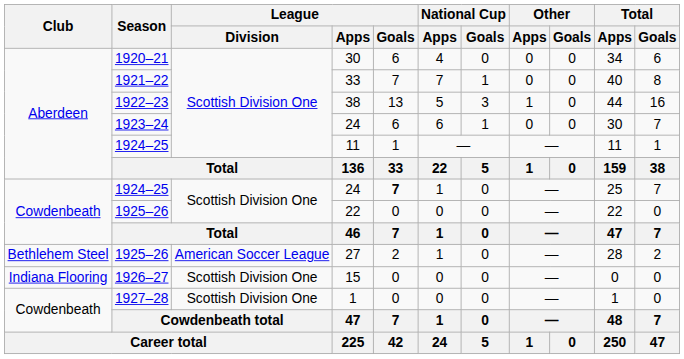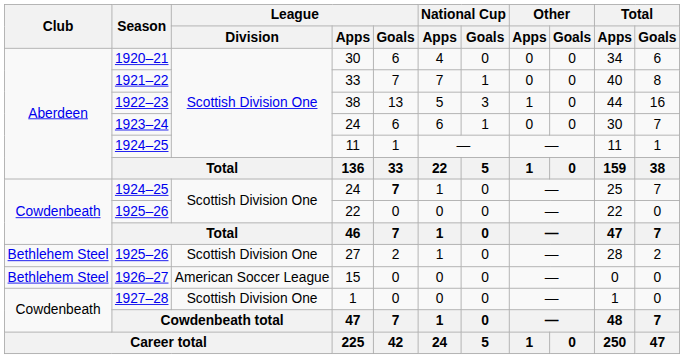27 | League / Division: American Soccer League -> Scottish Division One
15 | Club: Indiana Flooring -> Bethlehem Steel
15 | League / Division: Scottish Division One -> American Soccer League
